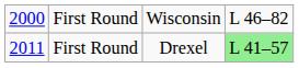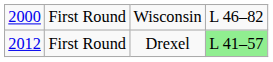First Round / Drexel | column 1: 2011 -> 2012
